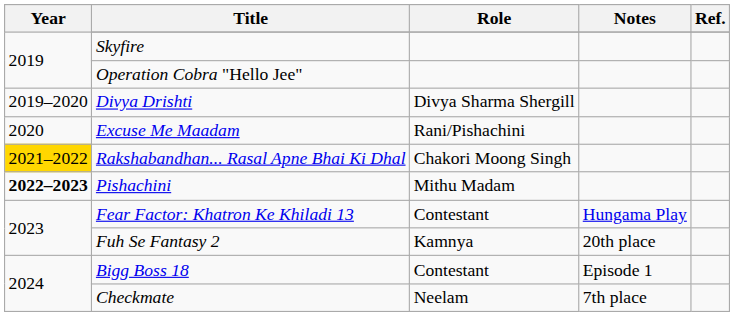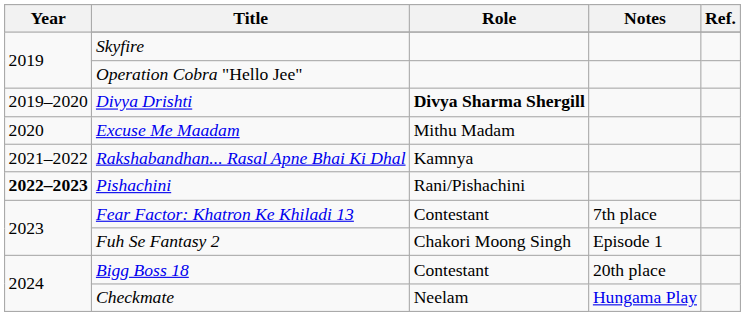Divya Drishti | Role: normal -> bold
Excuse Me Maadam | Role: Rani/Pishachini -> Mithu Madam
Rakshabandhan... Rasal Apne Bhai Ki Dhal | Year: gold background -> no background
Rakshabandhan... Rasal Apne Bhai Ki Dhal | Role: Chakori Moong Singh -> Kamnya
Pishachini | Role: Mithu Madam -> Rani/Pishachini
Fear Factor: Khatron Ke Khiladi 13 | Notes: Hungama Play -> 7th place
Fuh Se Fantasy 2 | Role: Kamnya -> Chakori Moong Singh
Fuh Se Fantasy 2 | Notes: 20th place -> Episode 1
Bigg Boss 18 | Notes: Episode 1 -> 20th place
Checkmate | Notes: 7th place -> Hungama Play
